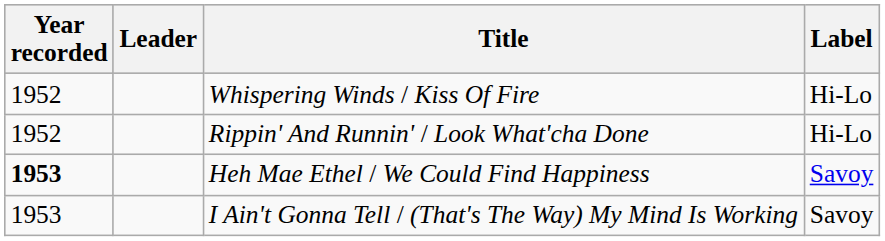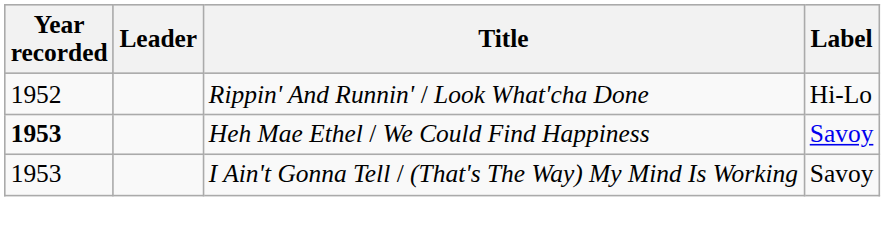- row: 1952 | Whispering Winds / Kiss Of Fire | Hi-Lo
